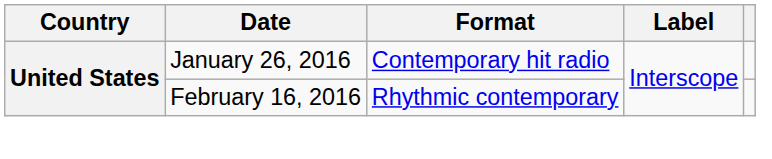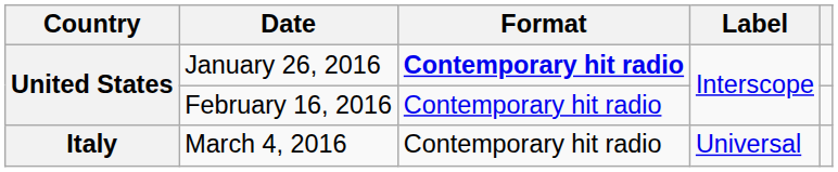January 26, 2016 | Format: normal -> bold
February 16, 2016 | Format: Rhythmic contemporary -> Contemporary hit radio
+ row: Italy | March 4, 2016 | Contemporary hit radio | Universal
